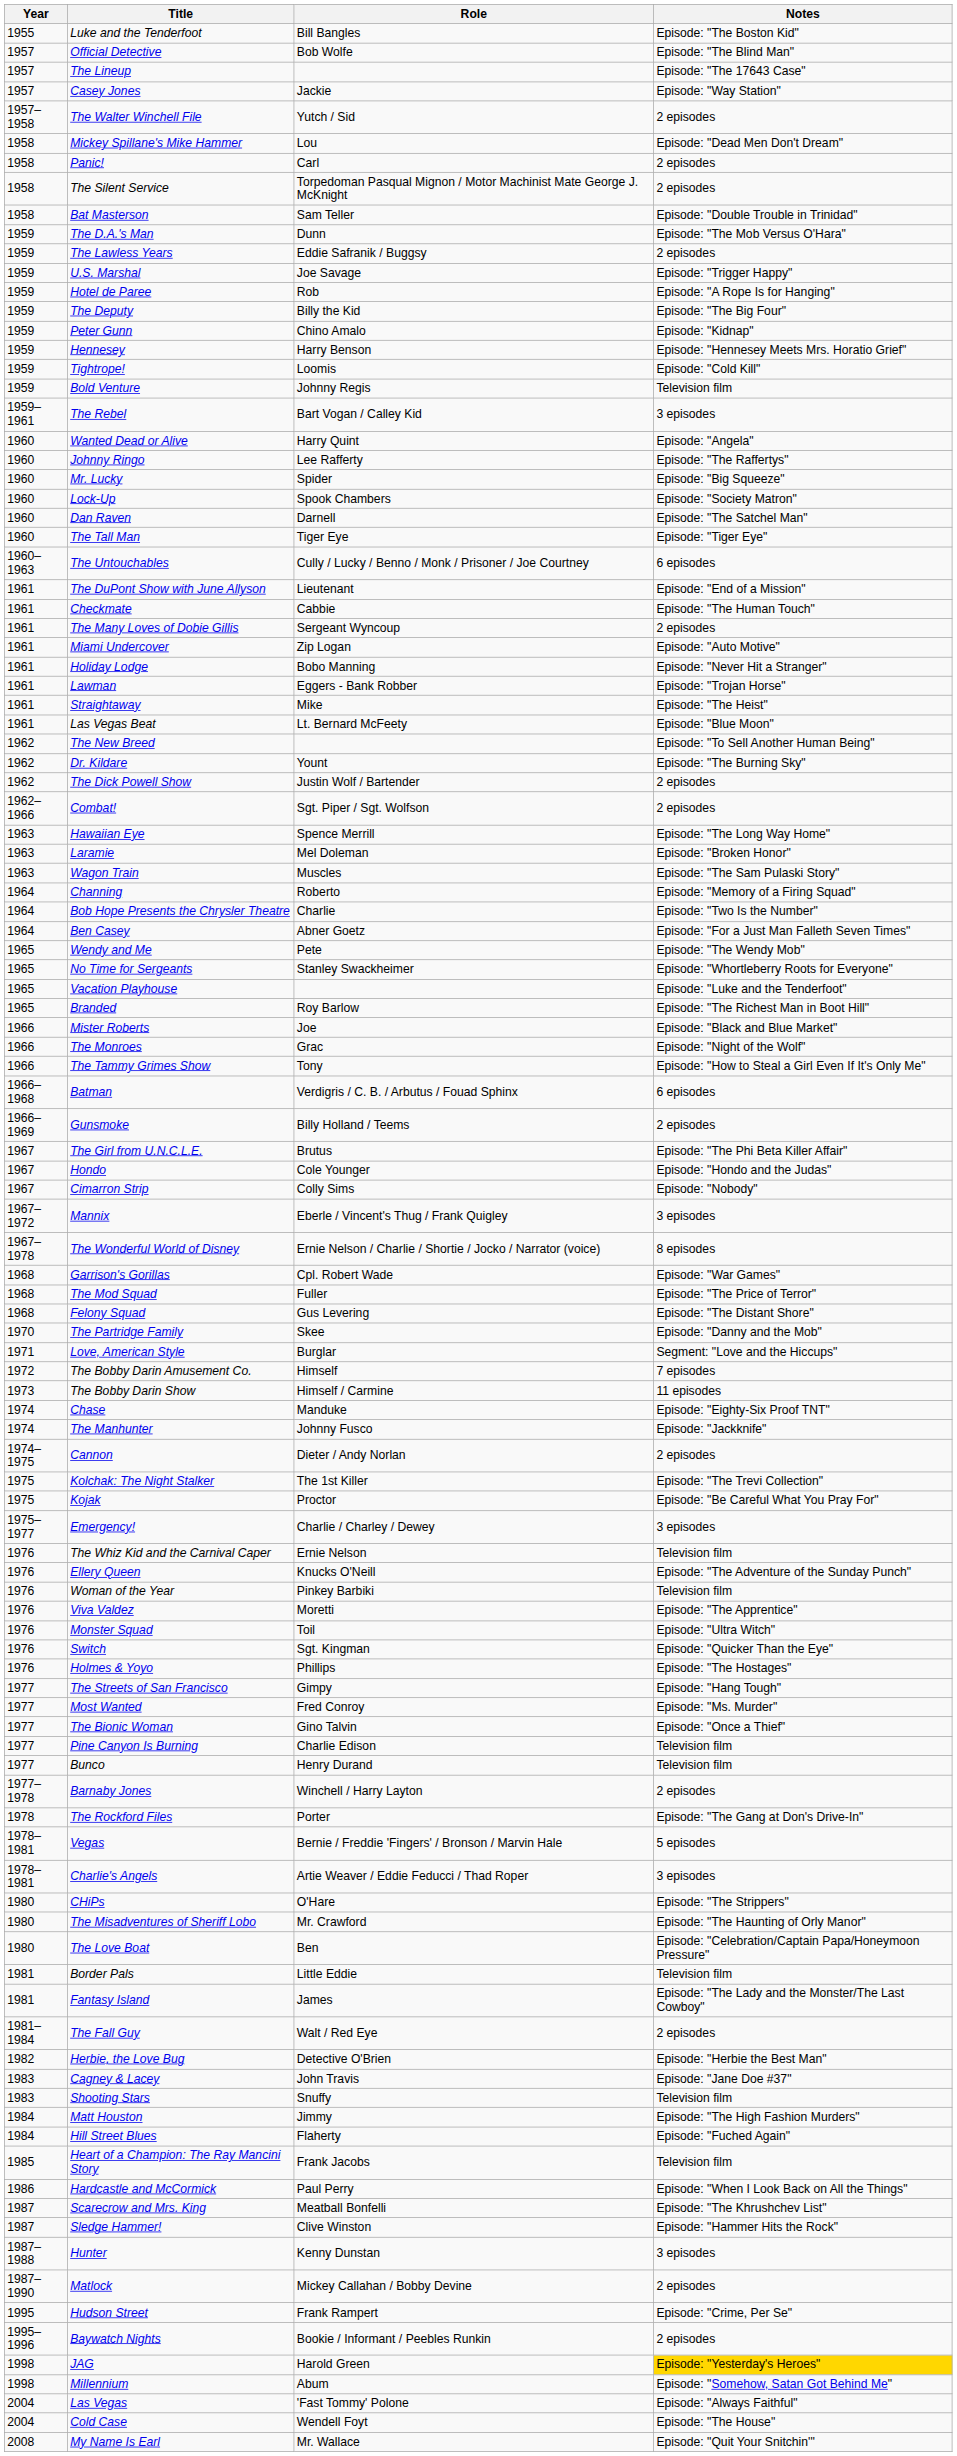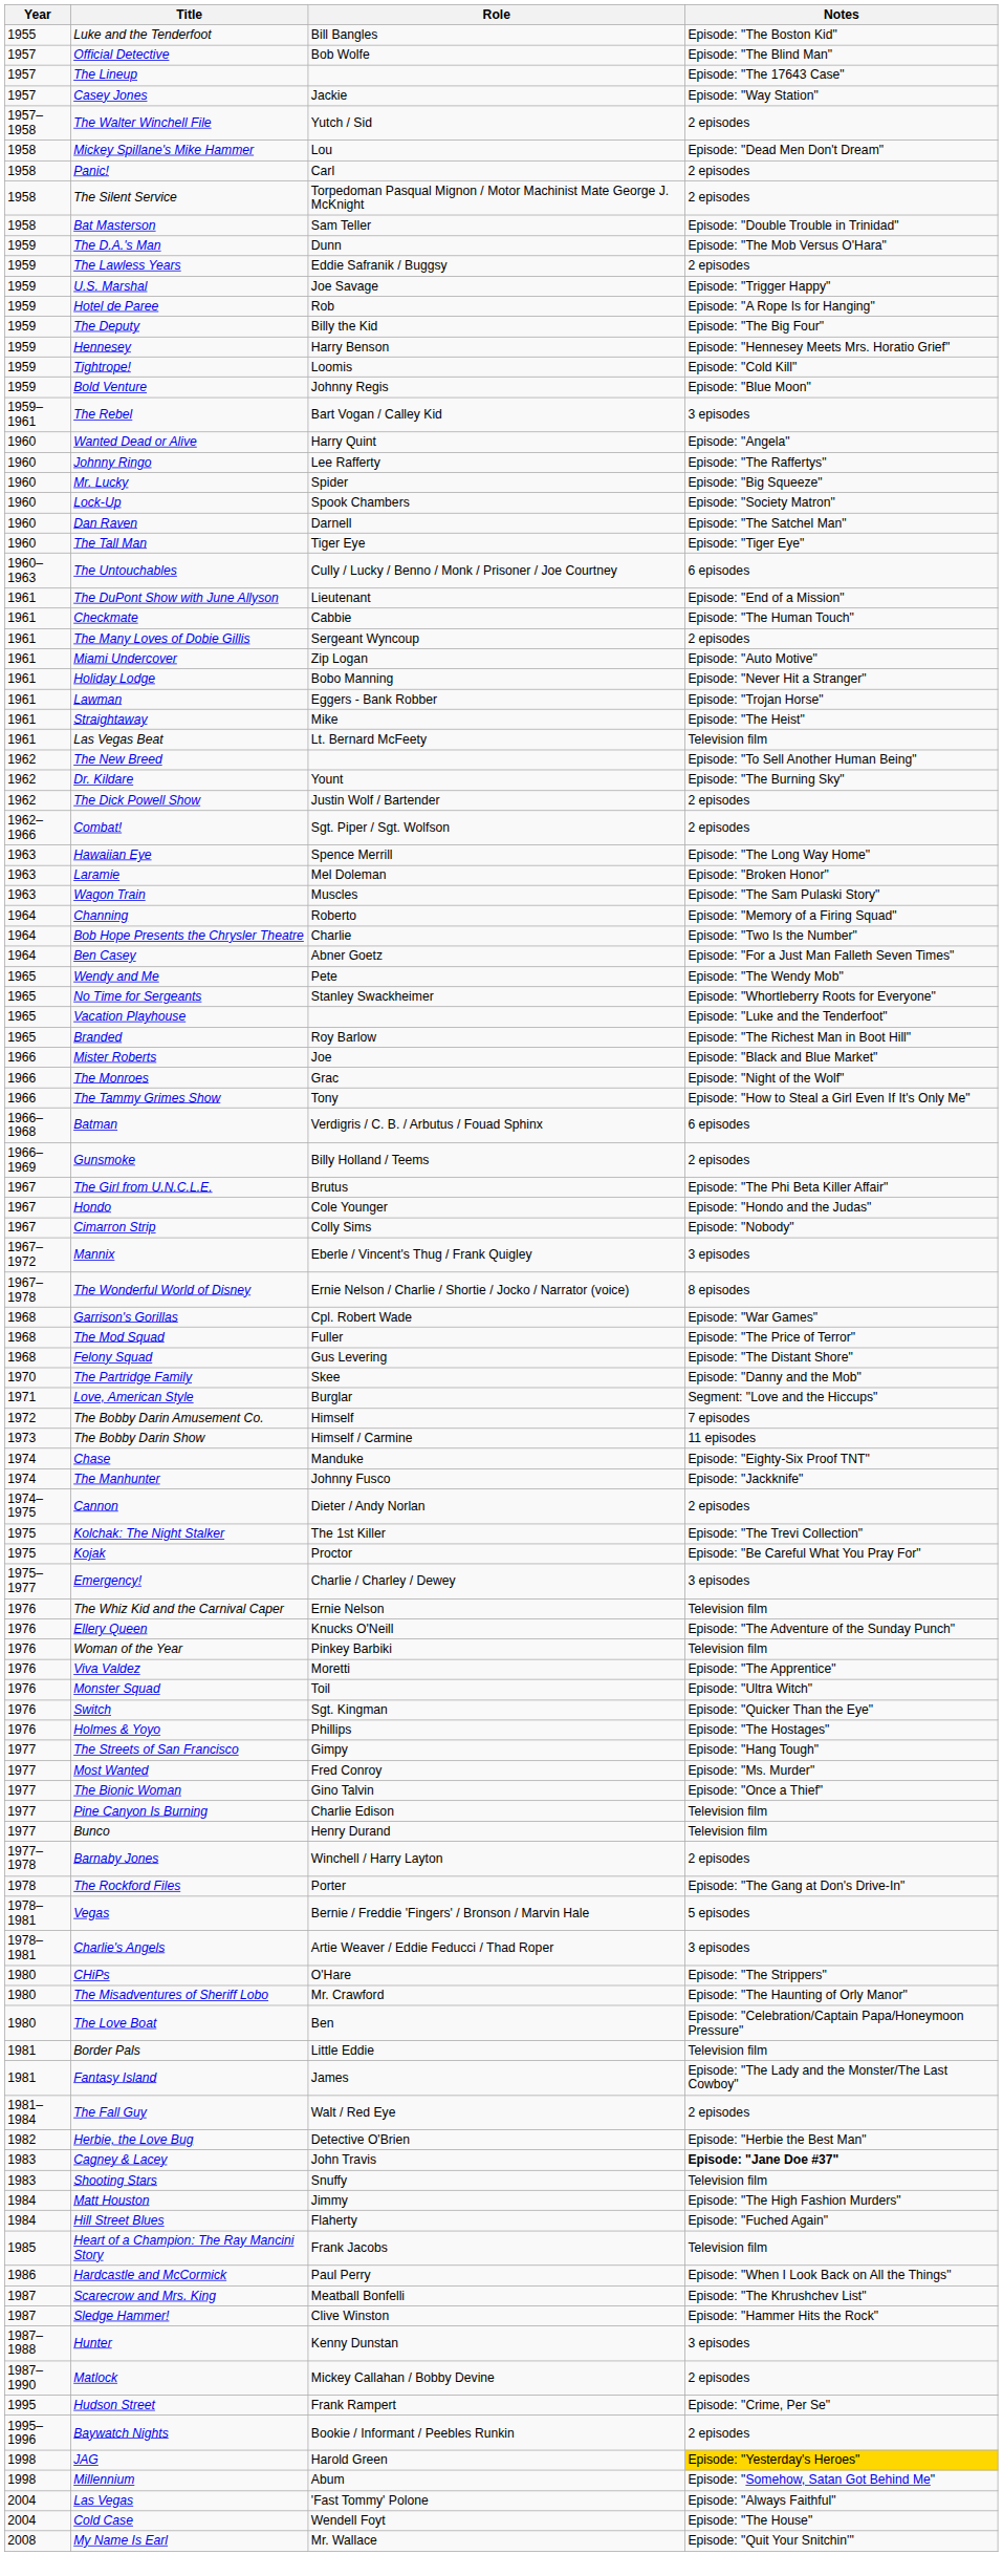- row: 1959 | Peter Gunn | Chino Amalo | Episode: "Kidnap"
Bold Venture | Notes: Television film -> Episode: "Blue Moon"
Las Vegas Beat | Notes: Episode: "Blue Moon" -> Television film
Cagney & Lacey | Notes: normal -> bold
